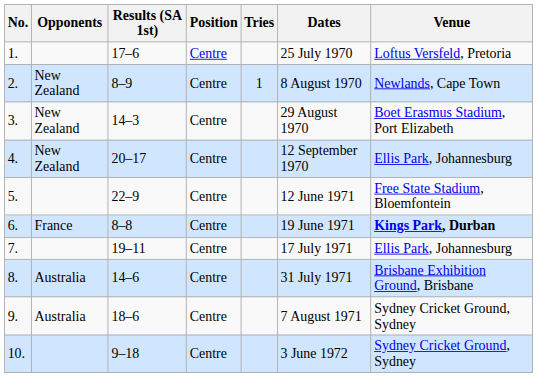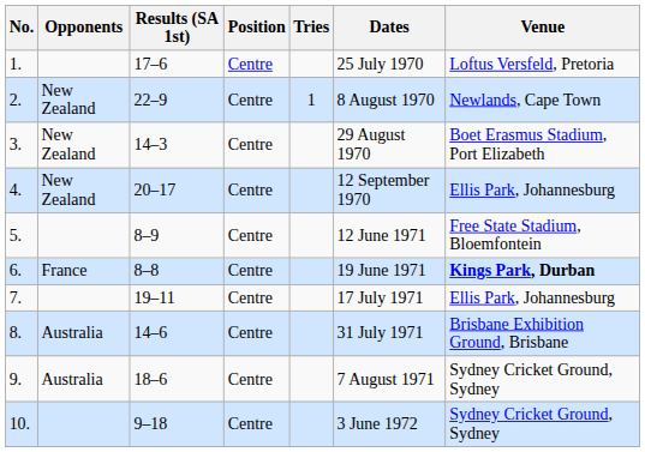2. | Results (SA 1st): 8–9 -> 22–9
5. | Results (SA 1st): 22–9 -> 8–9
